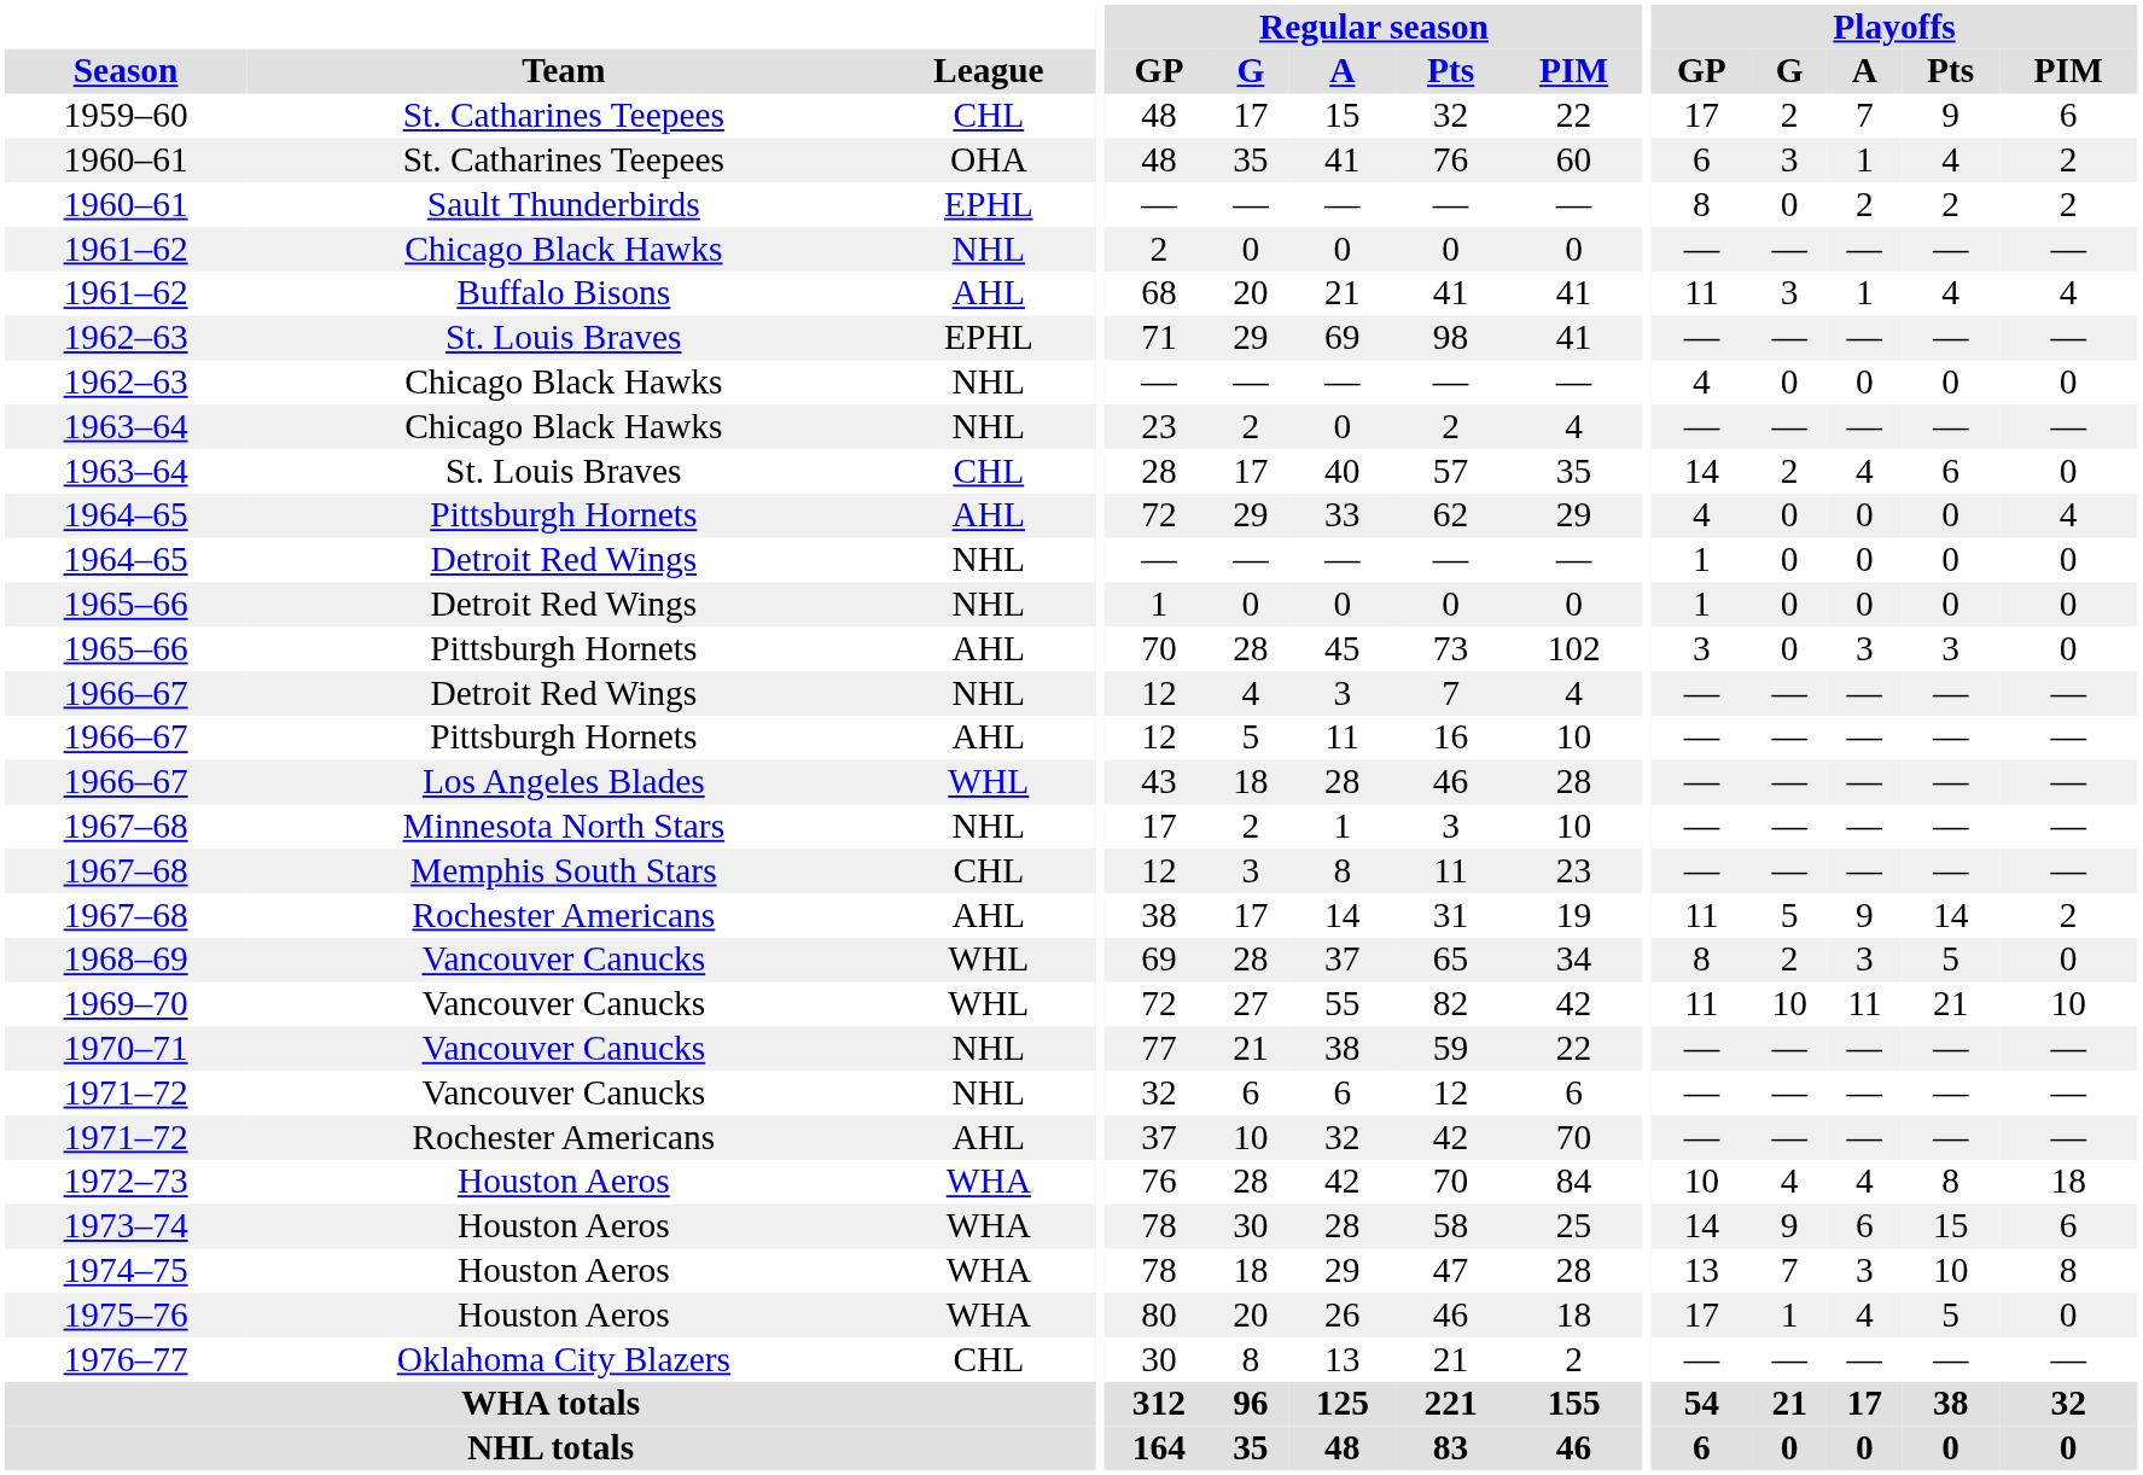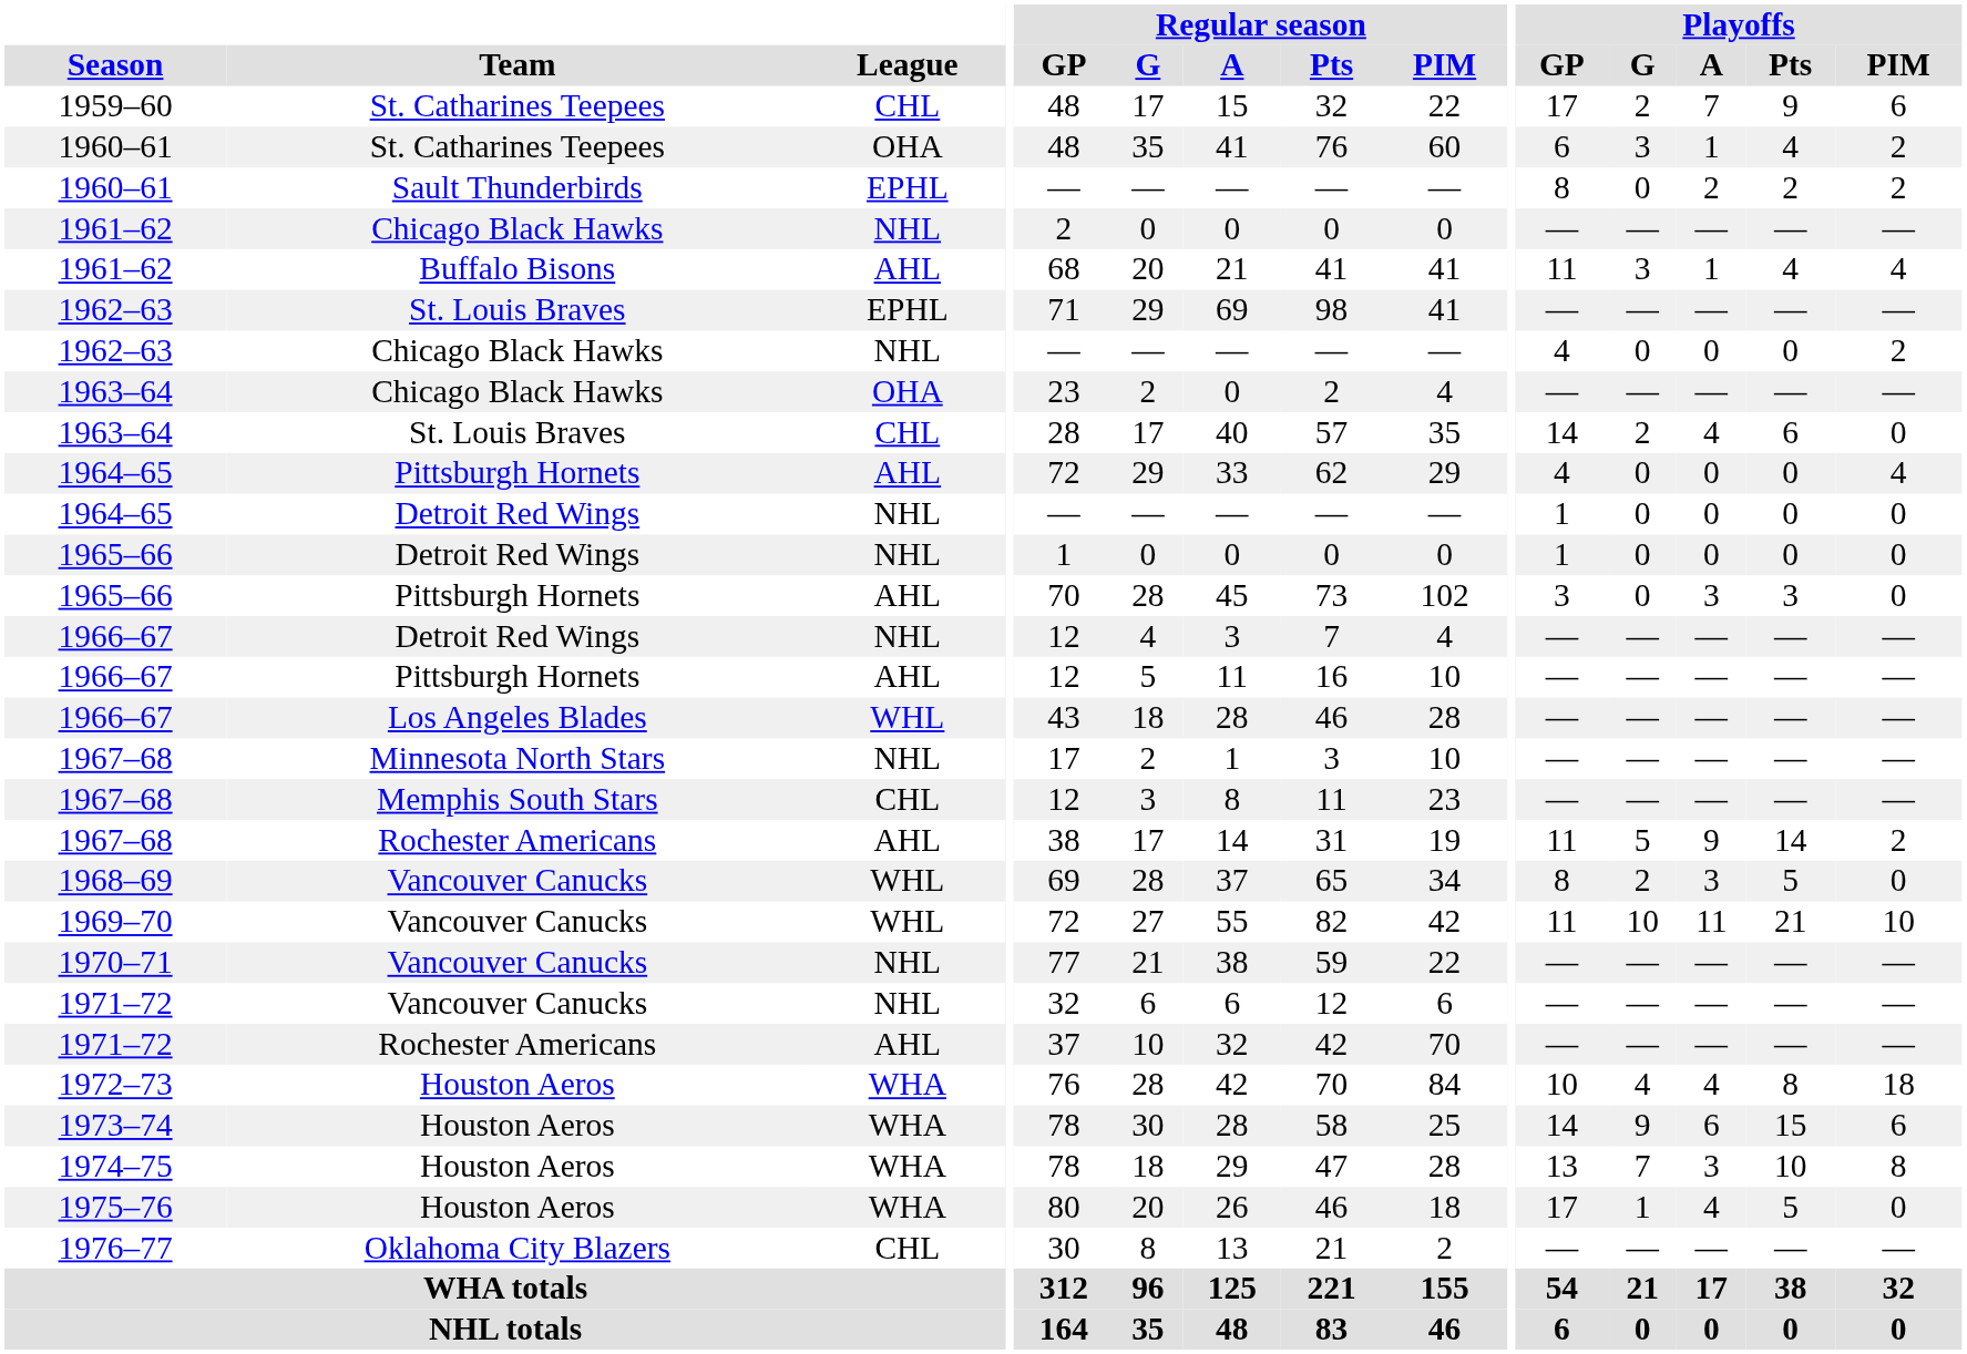1962–63 / Chicago Black Hawks | Playoffs / PIM: 0 -> 2
1963–64 / Chicago Black Hawks | League: NHL -> OHA
